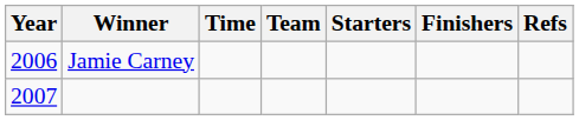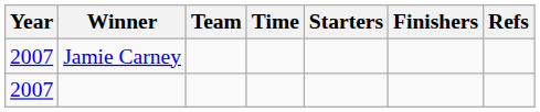columns swapped: Time <-> Team
Jamie Carney | Year: 2006 -> 2007
